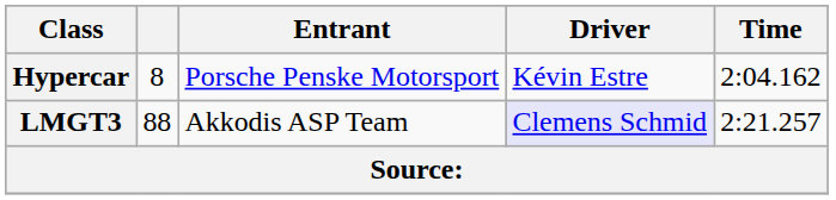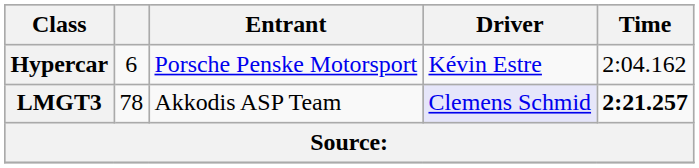Hypercar | column 2: 8 -> 6
LMGT3 | column 2: 88 -> 78
LMGT3 | Time: normal -> bold
